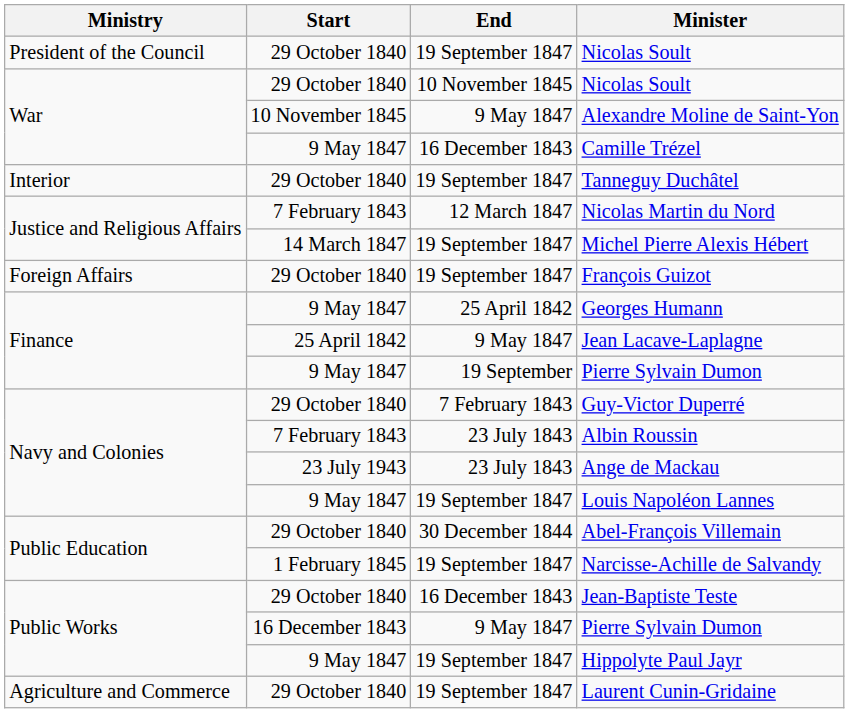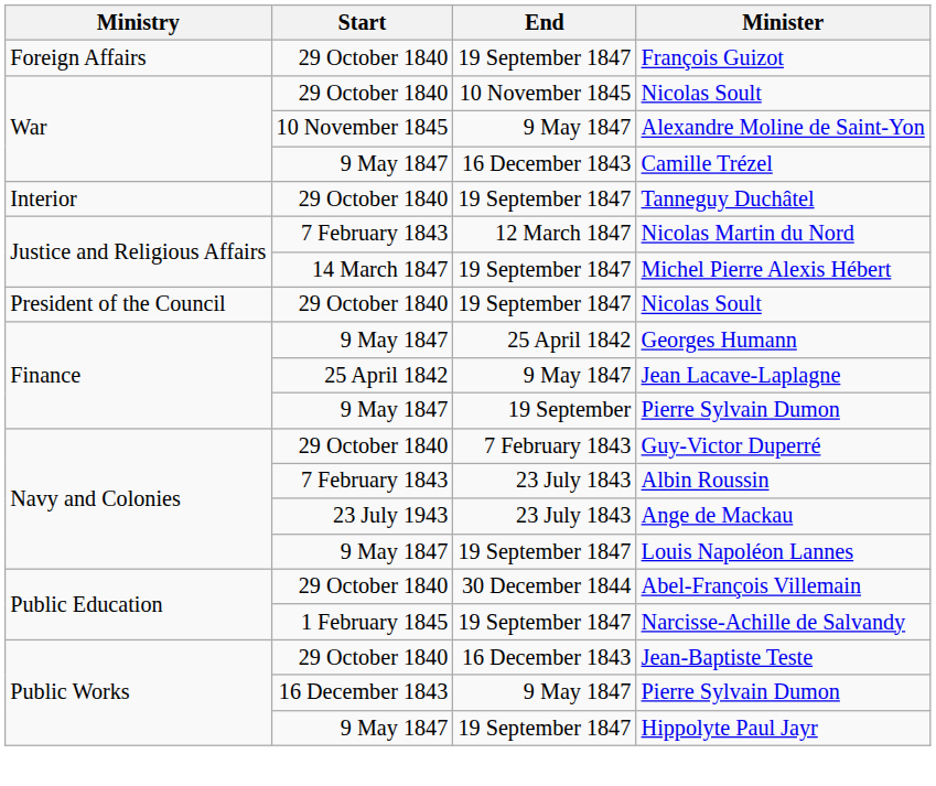rows swapped: President of the Council / Nicolas Soult <-> François Guizot
- row: Agriculture and Commerce | 29 October 1840 | 19 September 1847 | Laurent Cunin-Gridaine
